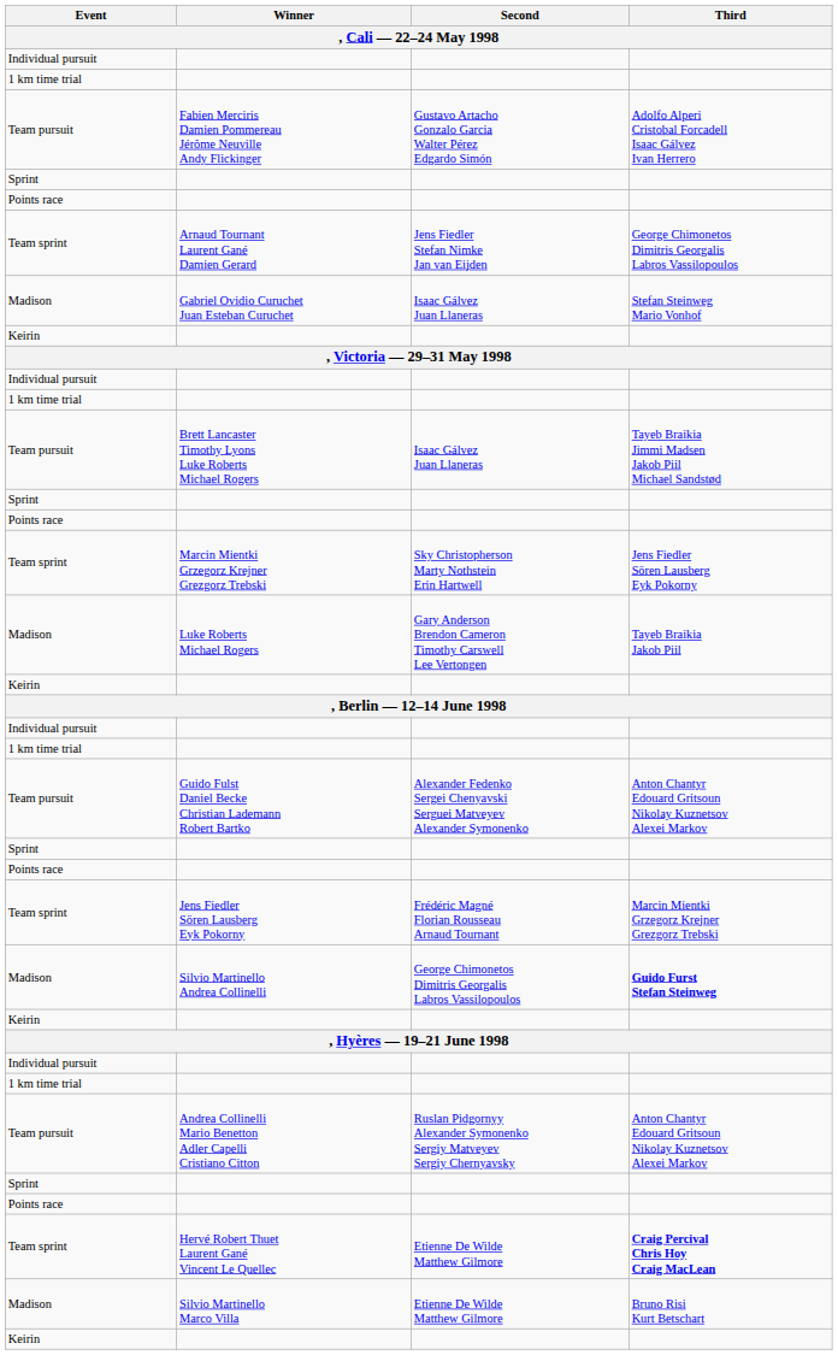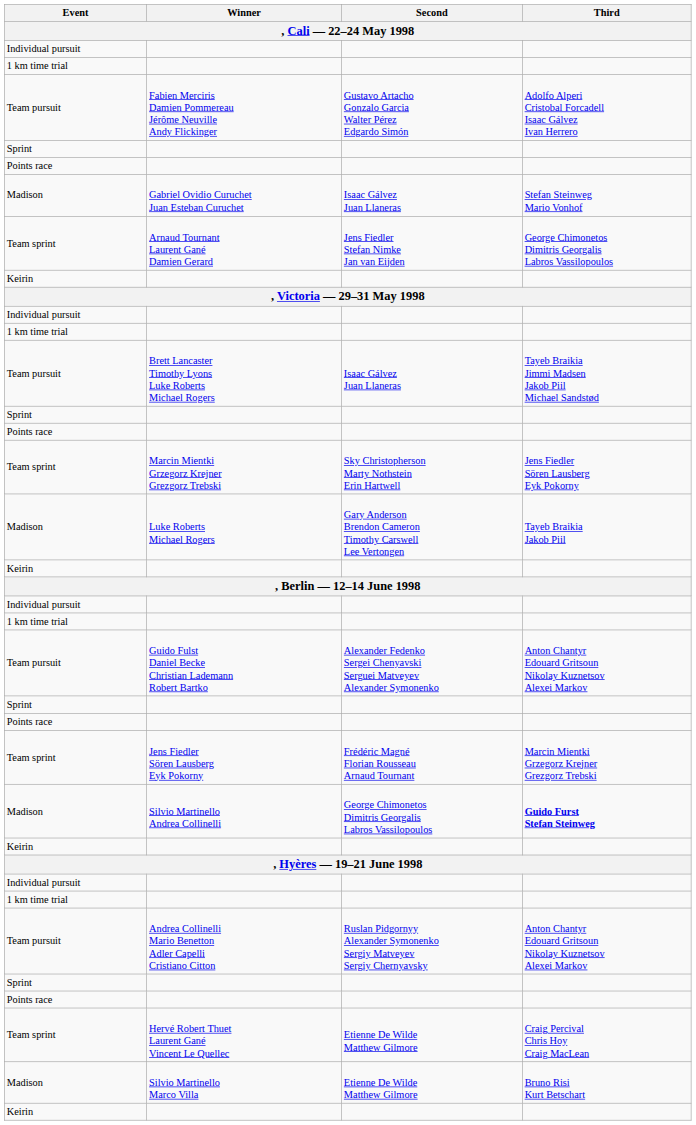rows swapped: Arnaud Tournant Laurent Gané Damien Gerard <-> Gabriel Ovidio Curuchet Juan Esteban Curuchet
Hervé Robert Thuet Laurent Gané Vincent Le Quellec | Third: bold -> normal
